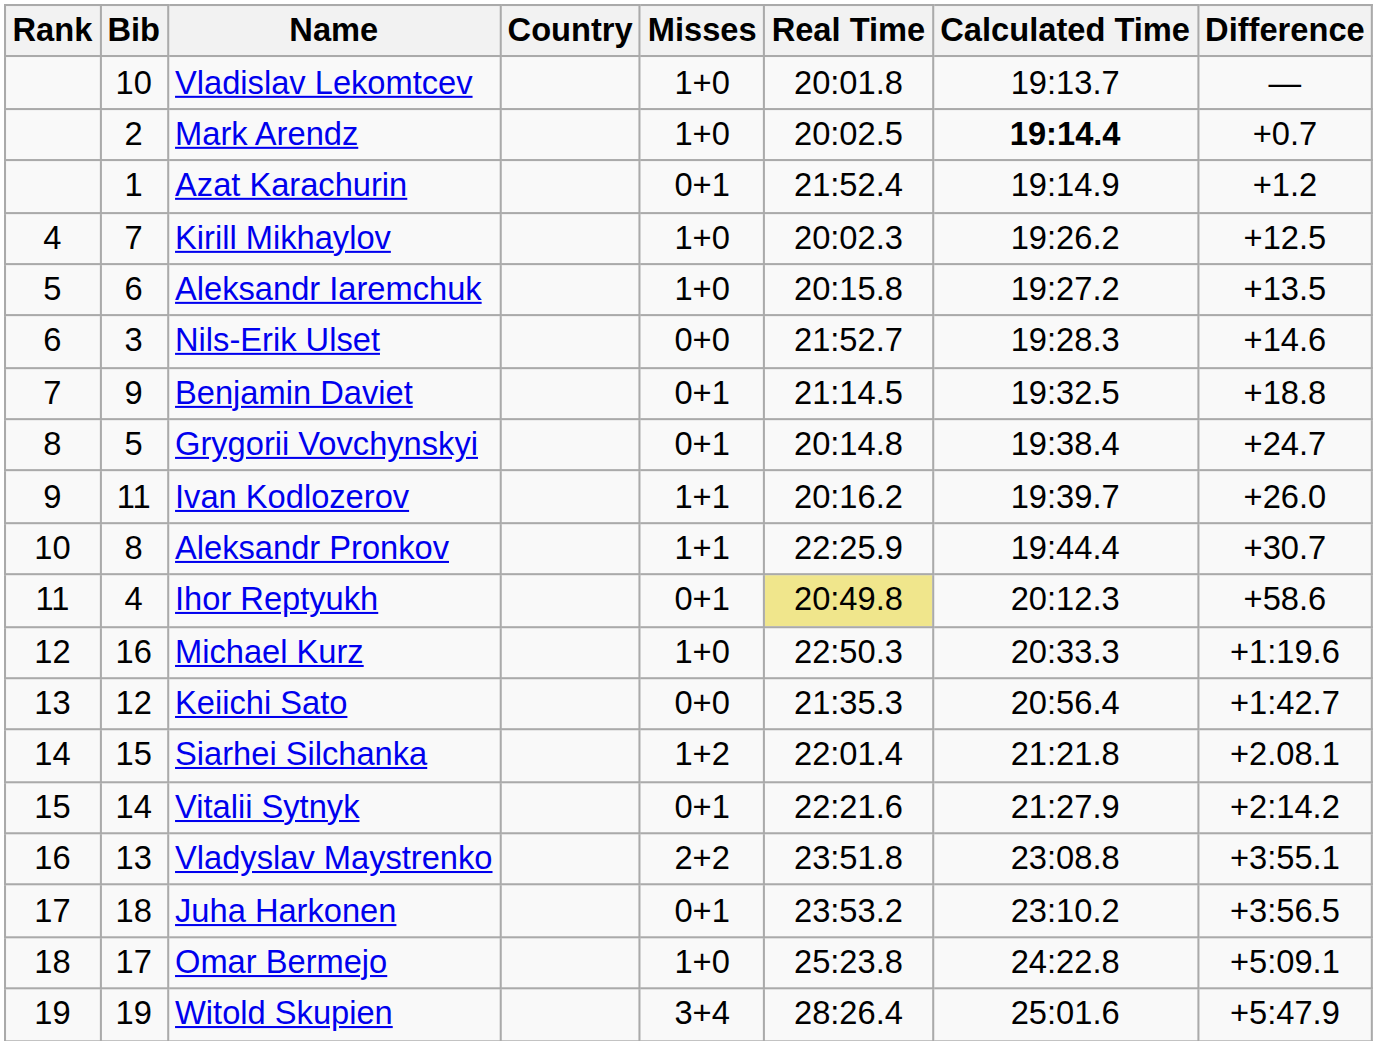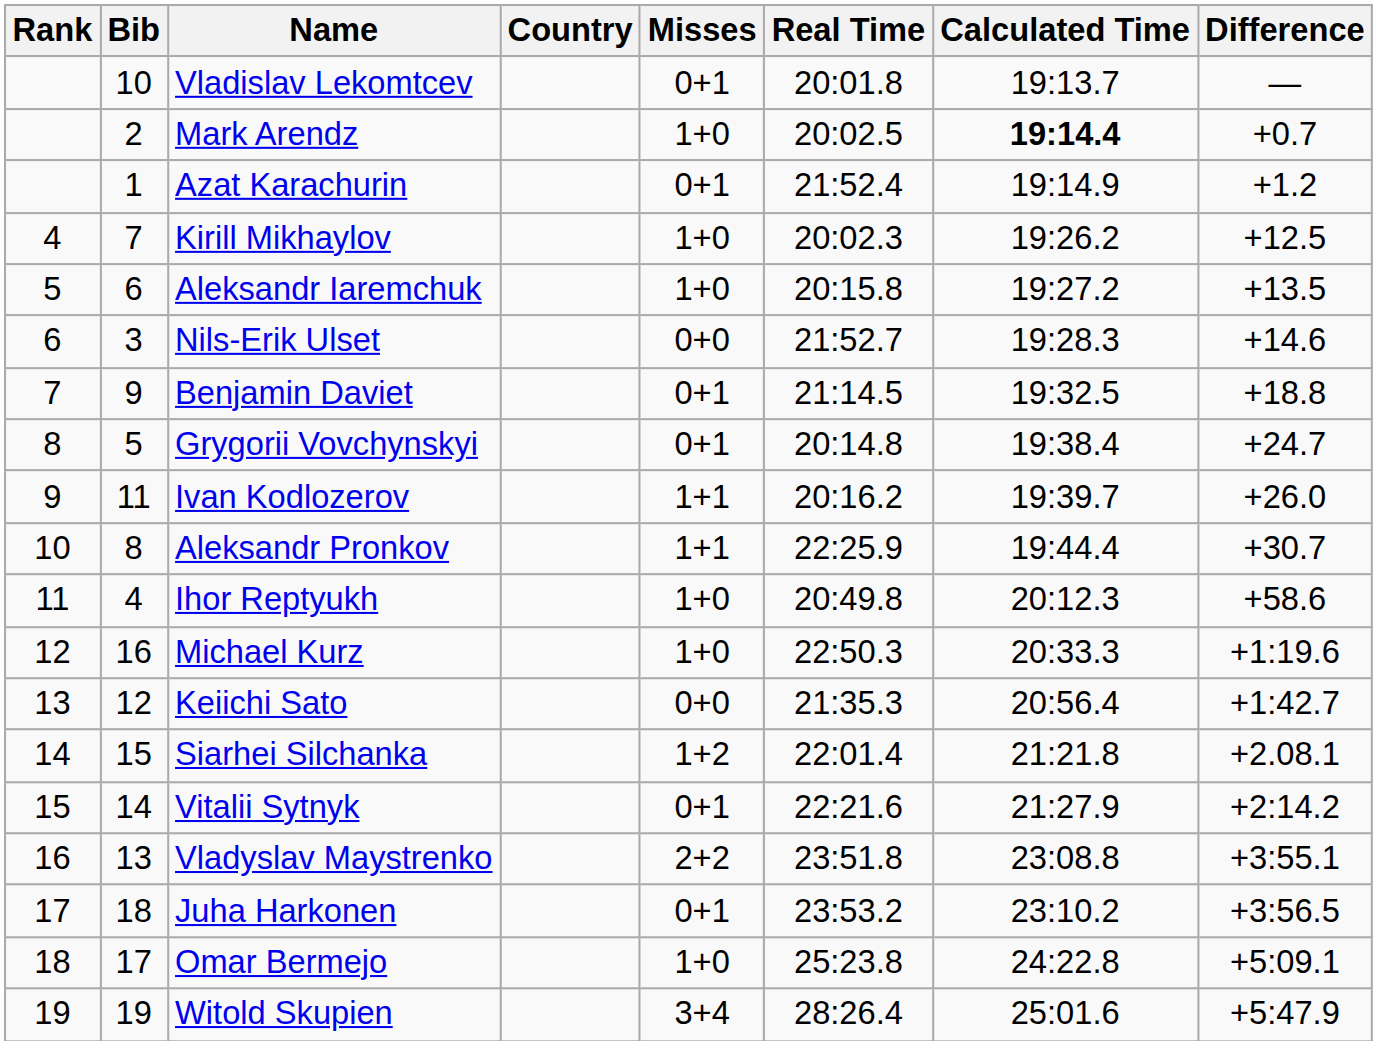Vladislav Lekomtcev | Misses: 1+0 -> 0+1
Ihor Reptyukh | Misses: 0+1 -> 1+0
Ihor Reptyukh | Real Time: khaki background -> no background
